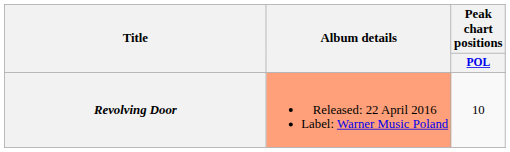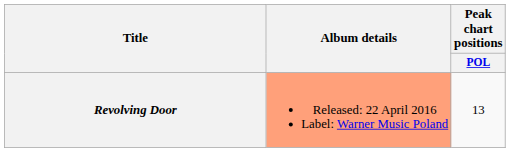Revolving Door | Peak chart positions / POL: 10 -> 13
